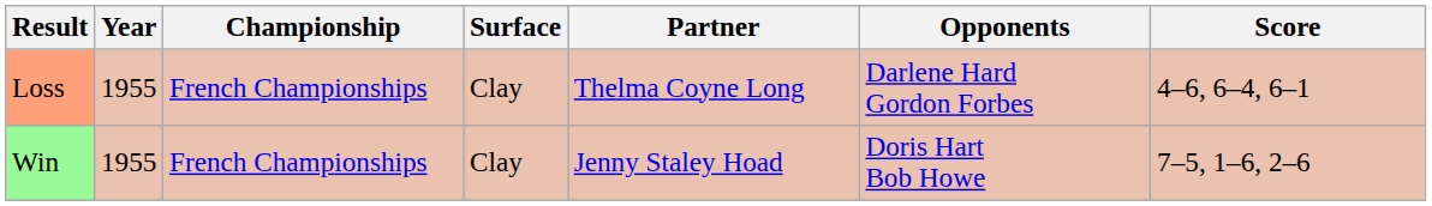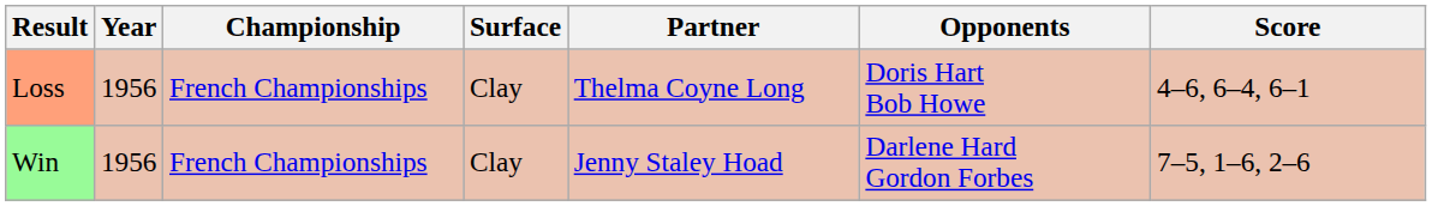Loss | Year: 1955 -> 1956
Loss | Opponents: Darlene Hard Gordon Forbes -> Doris Hart Bob Howe
Win | Year: 1955 -> 1956
Win | Opponents: Doris Hart Bob Howe -> Darlene Hard Gordon Forbes
